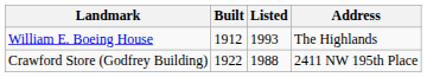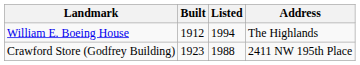William E. Boeing House | Listed: 1993 -> 1994
Crawford Store (Godfrey Building) | Built: 1922 -> 1923
